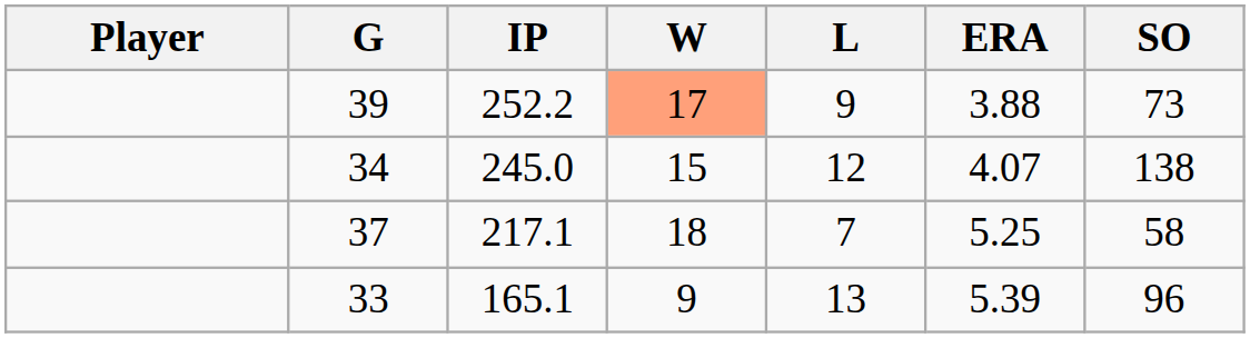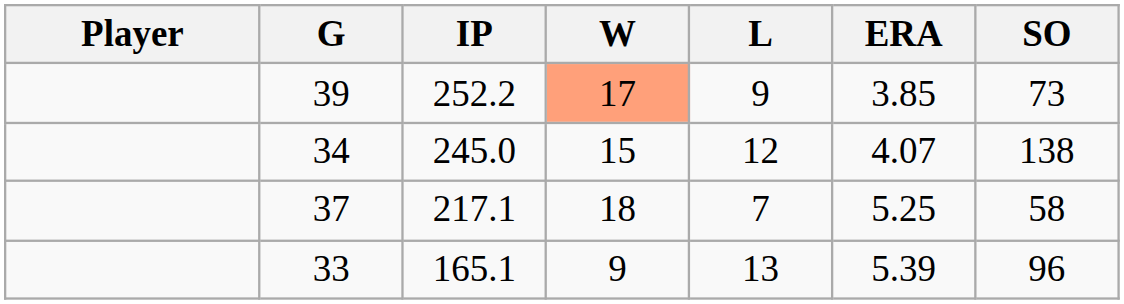39 | ERA: 3.88 -> 3.85
